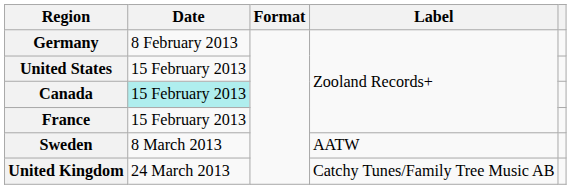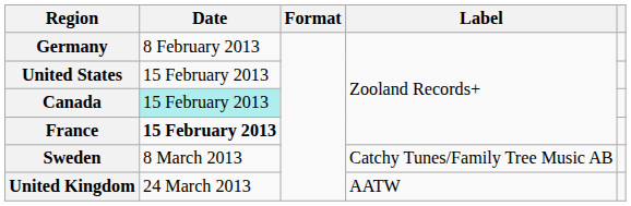France | Date: normal -> bold
Sweden | Label: AATW -> Catchy Tunes/Family Tree Music AB
United Kingdom | Label: Catchy Tunes/Family Tree Music AB -> AATW
